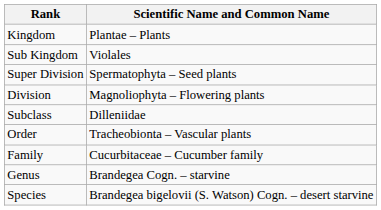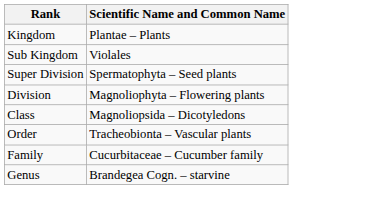+ row: Class | Magnoliopsida – Dicotyledons
- row: Subclass | Dilleniidae
- row: Species | Brandegea bigelovii (S. Watson) Cogn. – desert starvine
